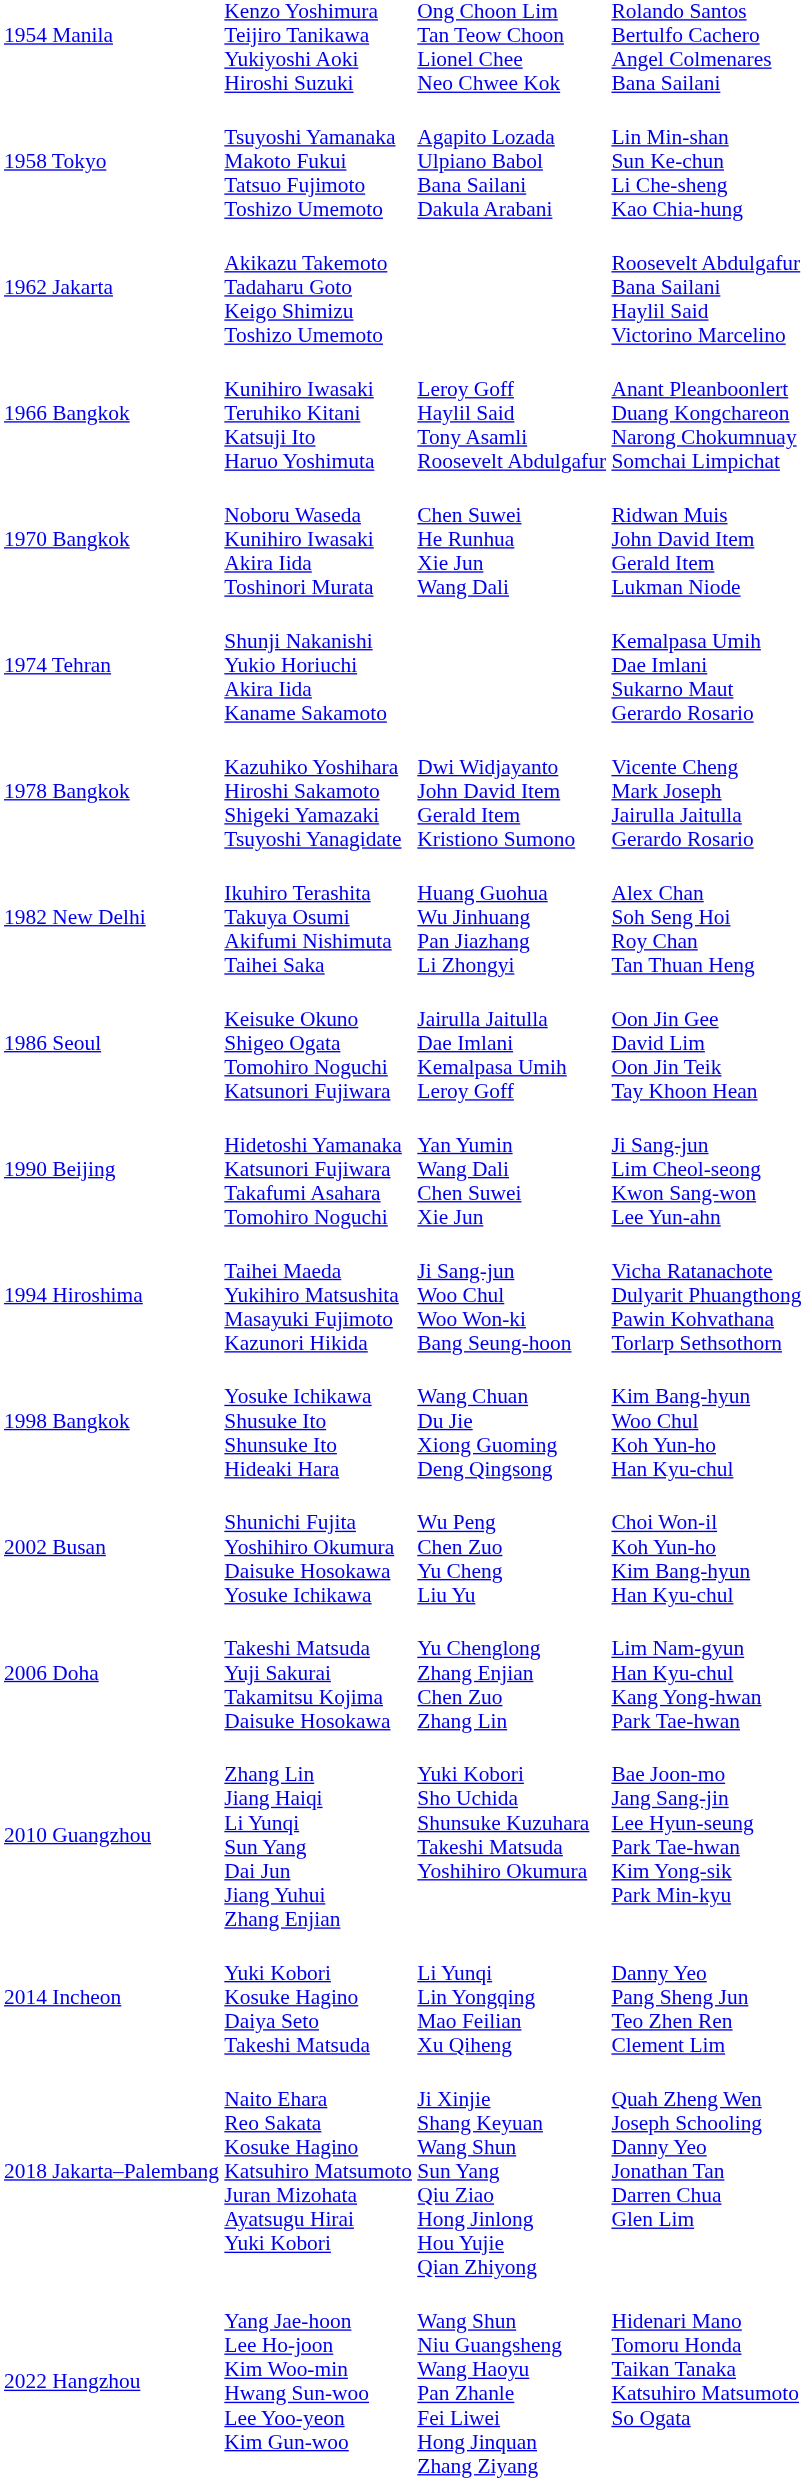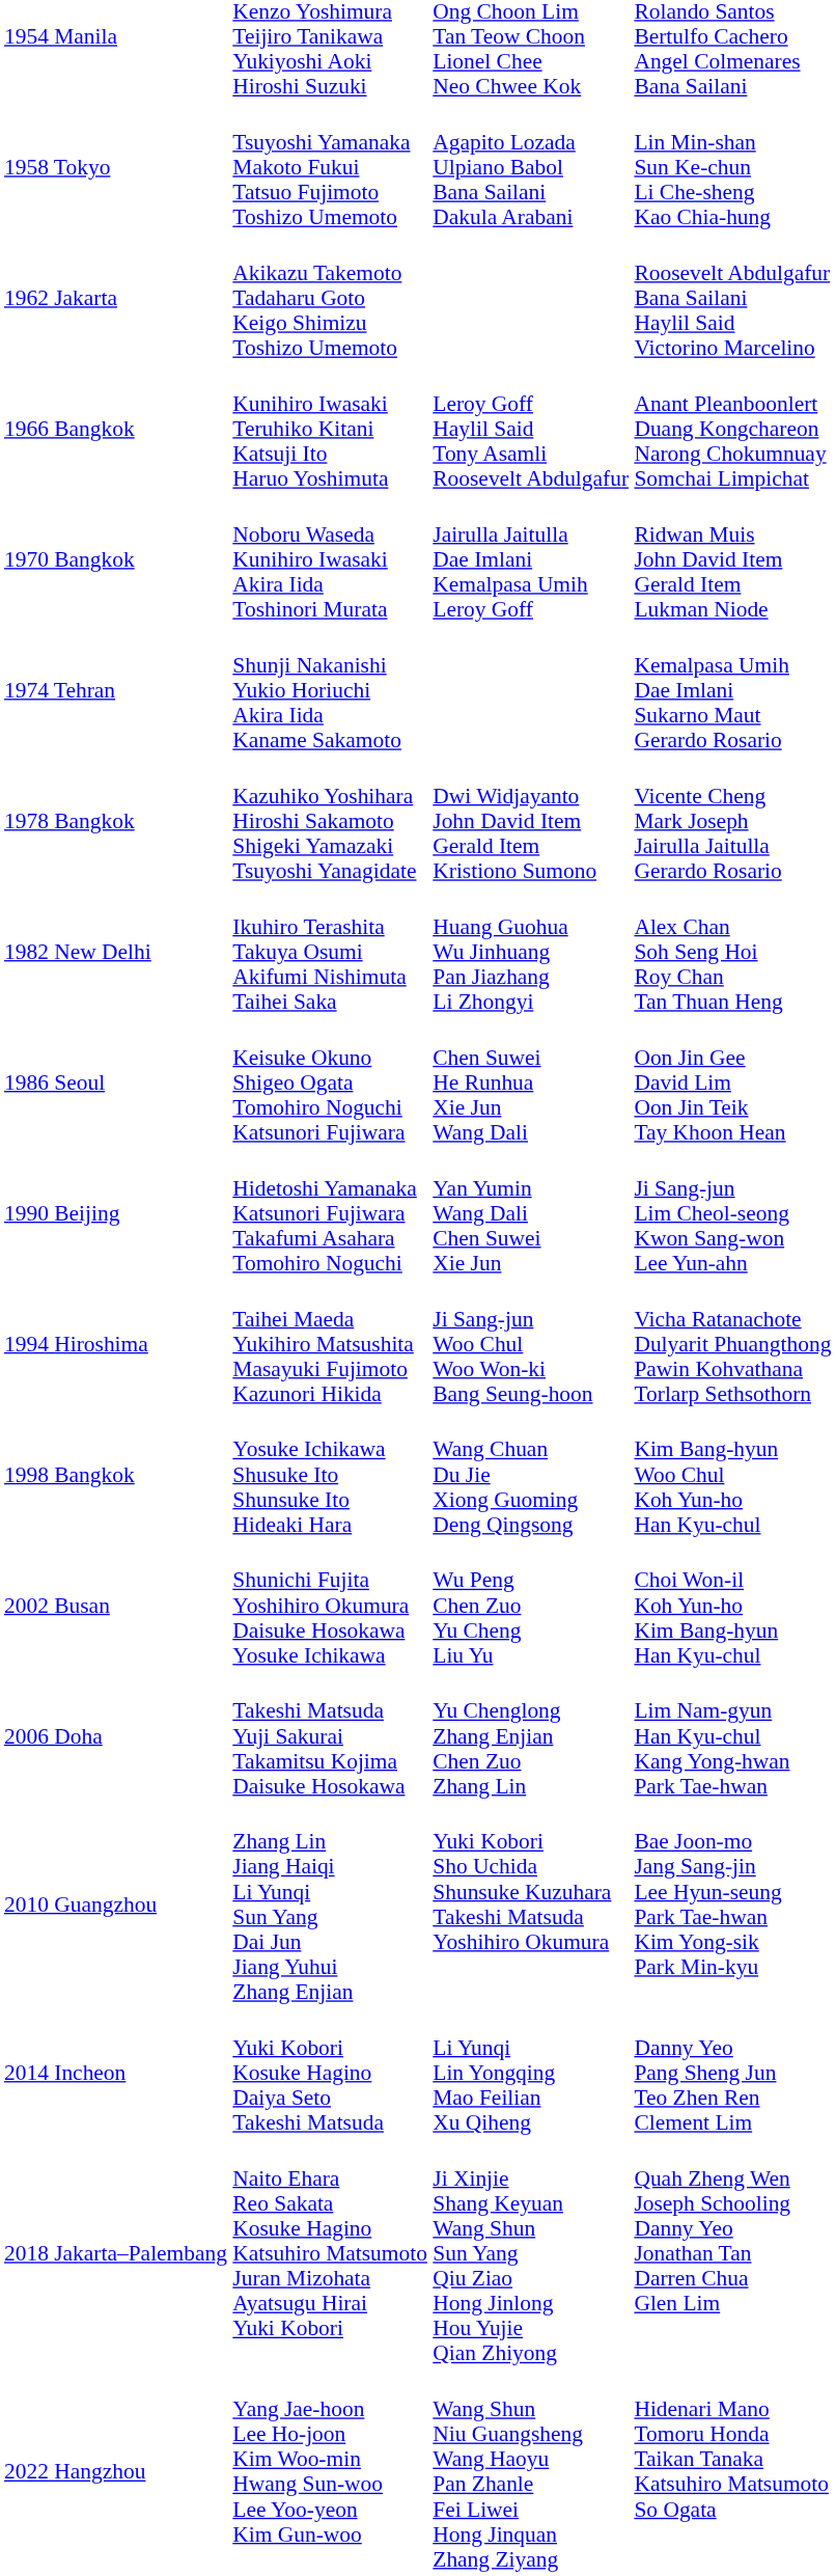1970 Bangkok | column 3: Chen Suwei He Runhua Xie Jun Wang Dali -> Jairulla Jaitulla Dae Imlani Kemalpasa Umih Leroy Goff
1986 Seoul | column 3: Jairulla Jaitulla Dae Imlani Kemalpasa Umih Leroy Goff -> Chen Suwei He Runhua Xie Jun Wang Dali
